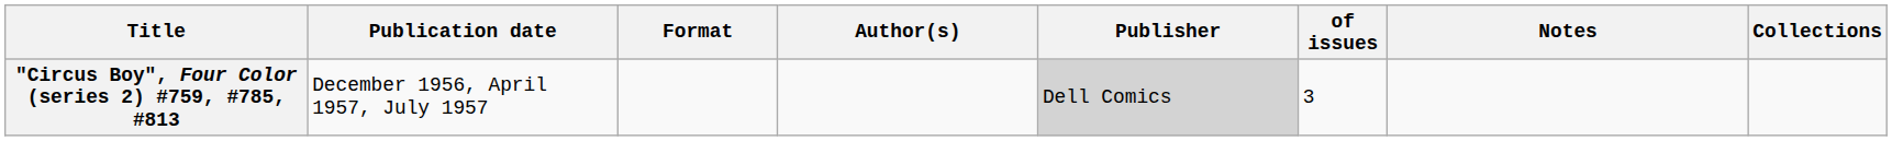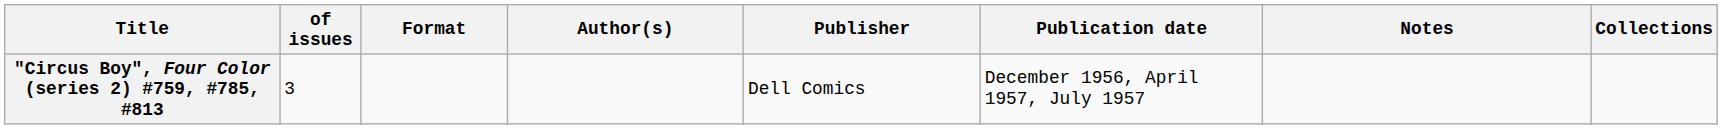columns swapped: of issues <-> Publication date
"Circus Boy", Four Color (series 2) #759, #785, #813 | Publisher: lightgrey background -> no background
